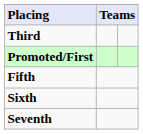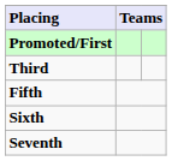rows swapped: Promoted/First <-> Third
